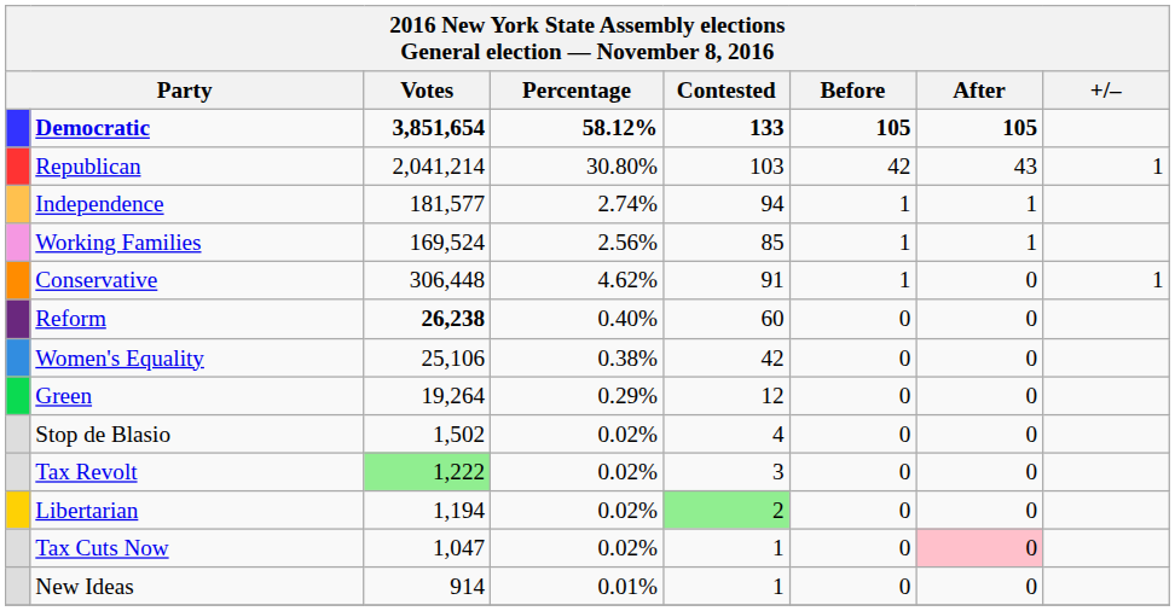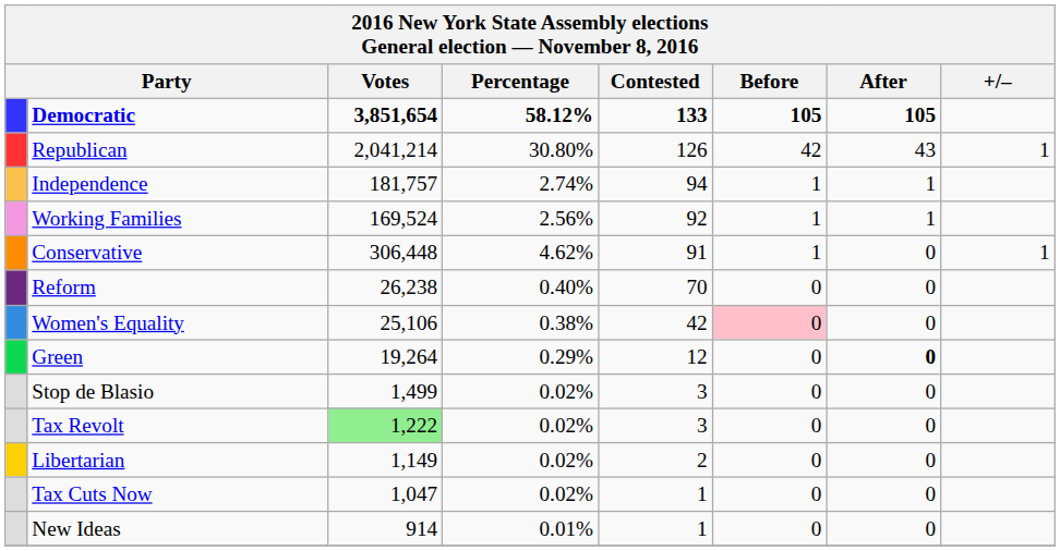Republican | Contested: 103 -> 126
Independence | Votes: 181,577 -> 181,757
Working Families | Contested: 85 -> 92
Reform | Votes: bold -> normal
Reform | Contested: 60 -> 70
Women's Equality | Before: no background -> pink background
Green | After: normal -> bold
Stop de Blasio | Votes: 1,502 -> 1,499
Stop de Blasio | Contested: 4 -> 3
Libertarian | Votes: 1,194 -> 1,149
Libertarian | Contested: lightgreen background -> no background
Tax Cuts Now | After: pink background -> no background
